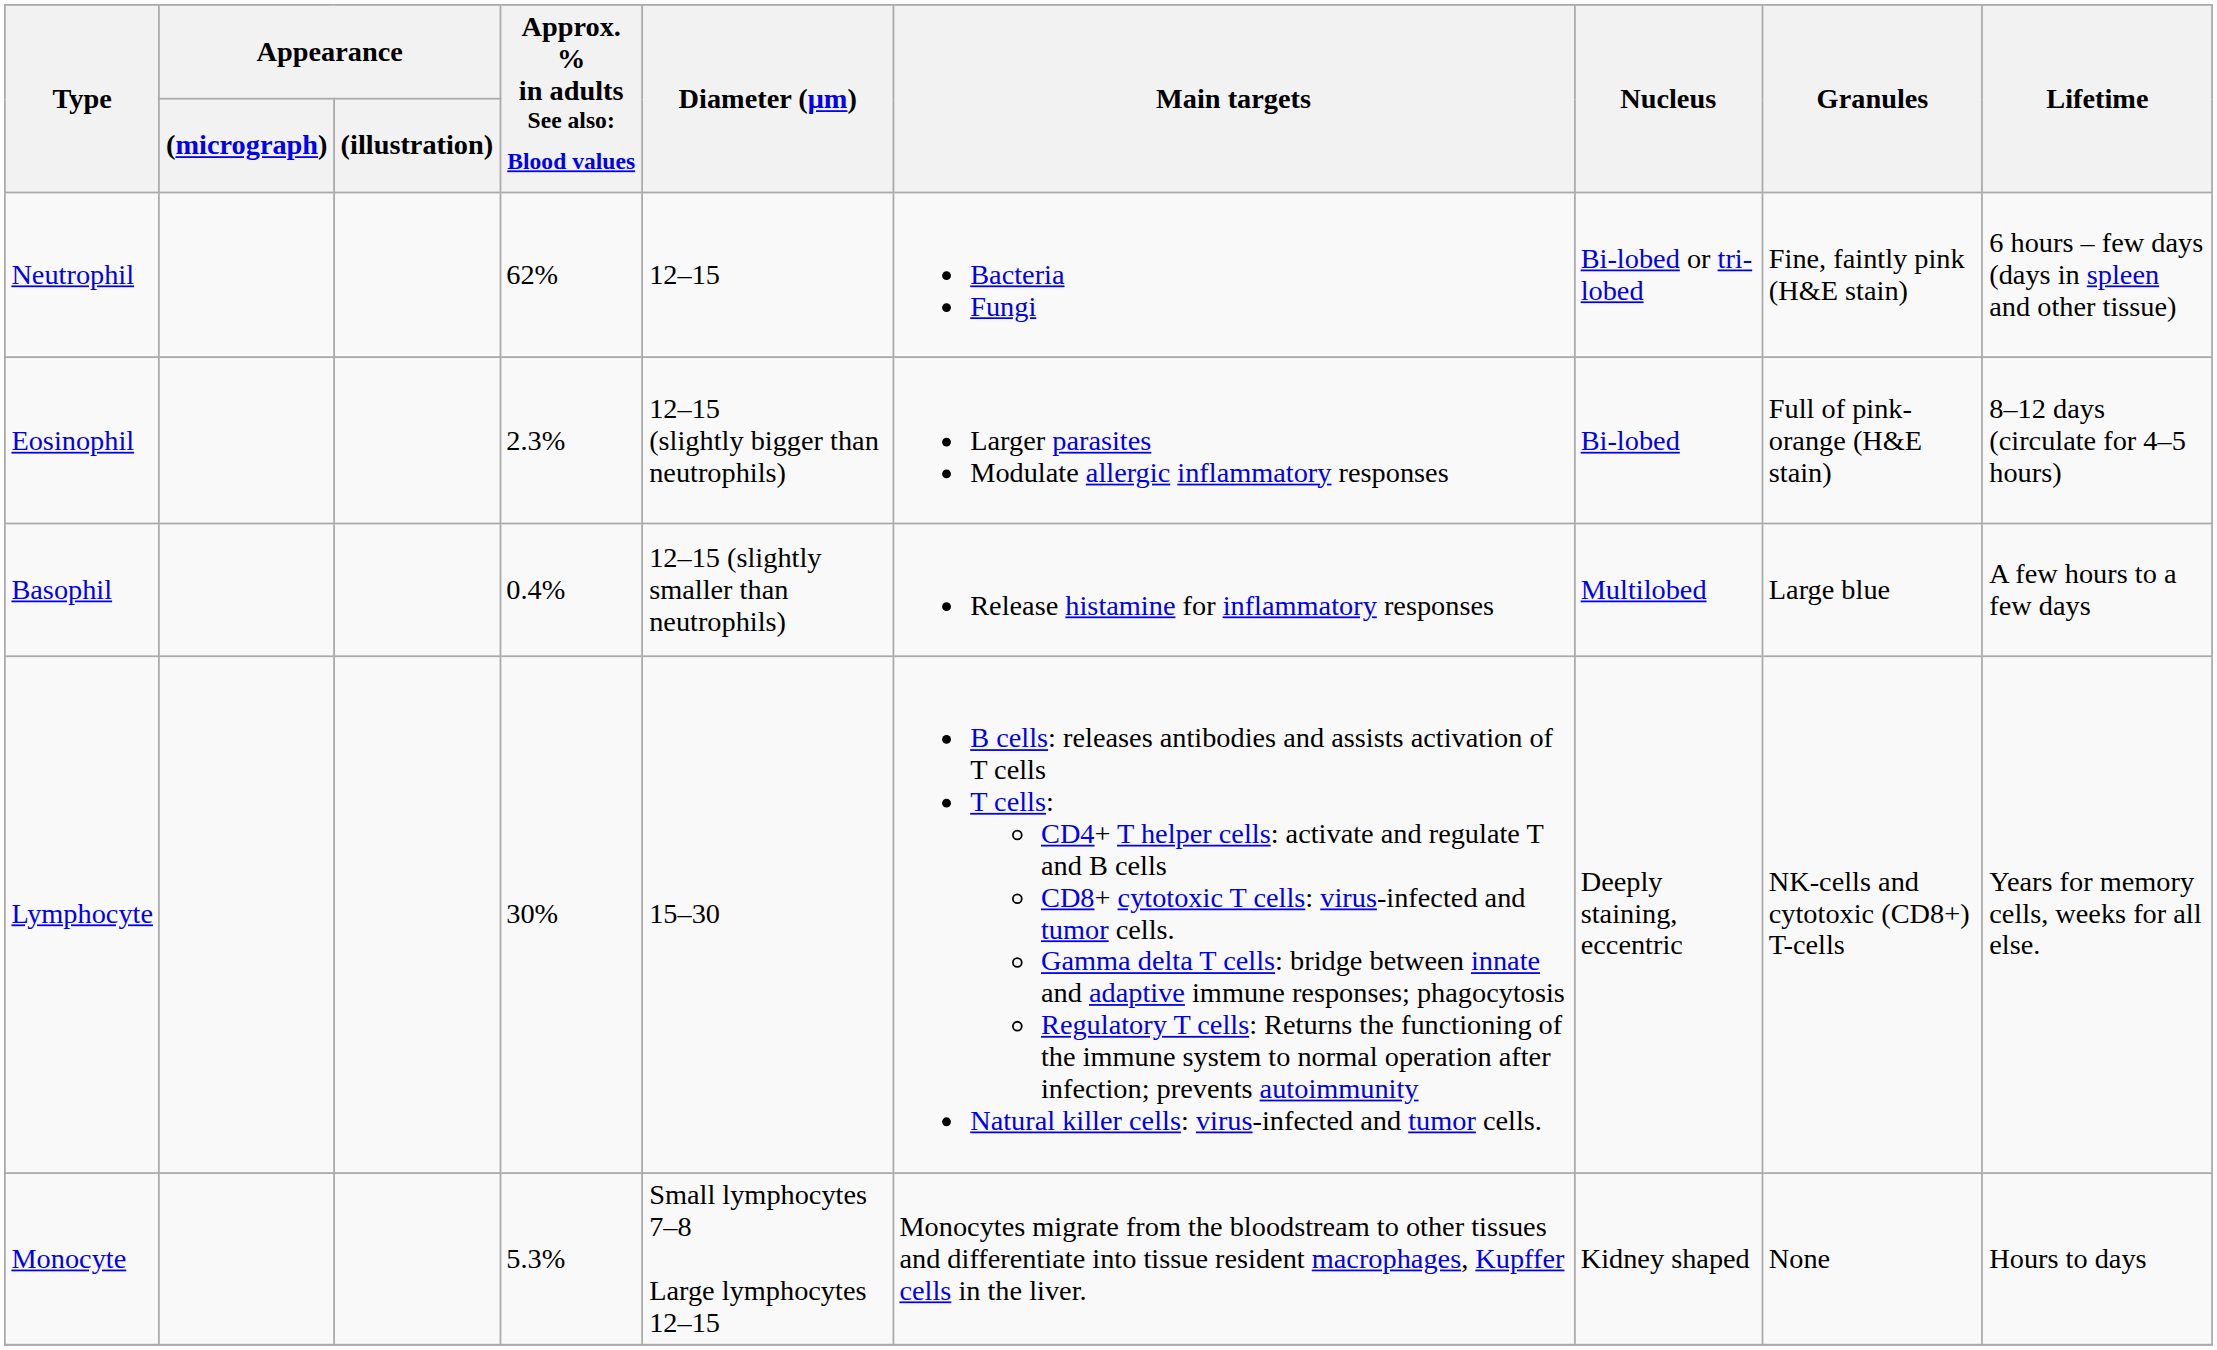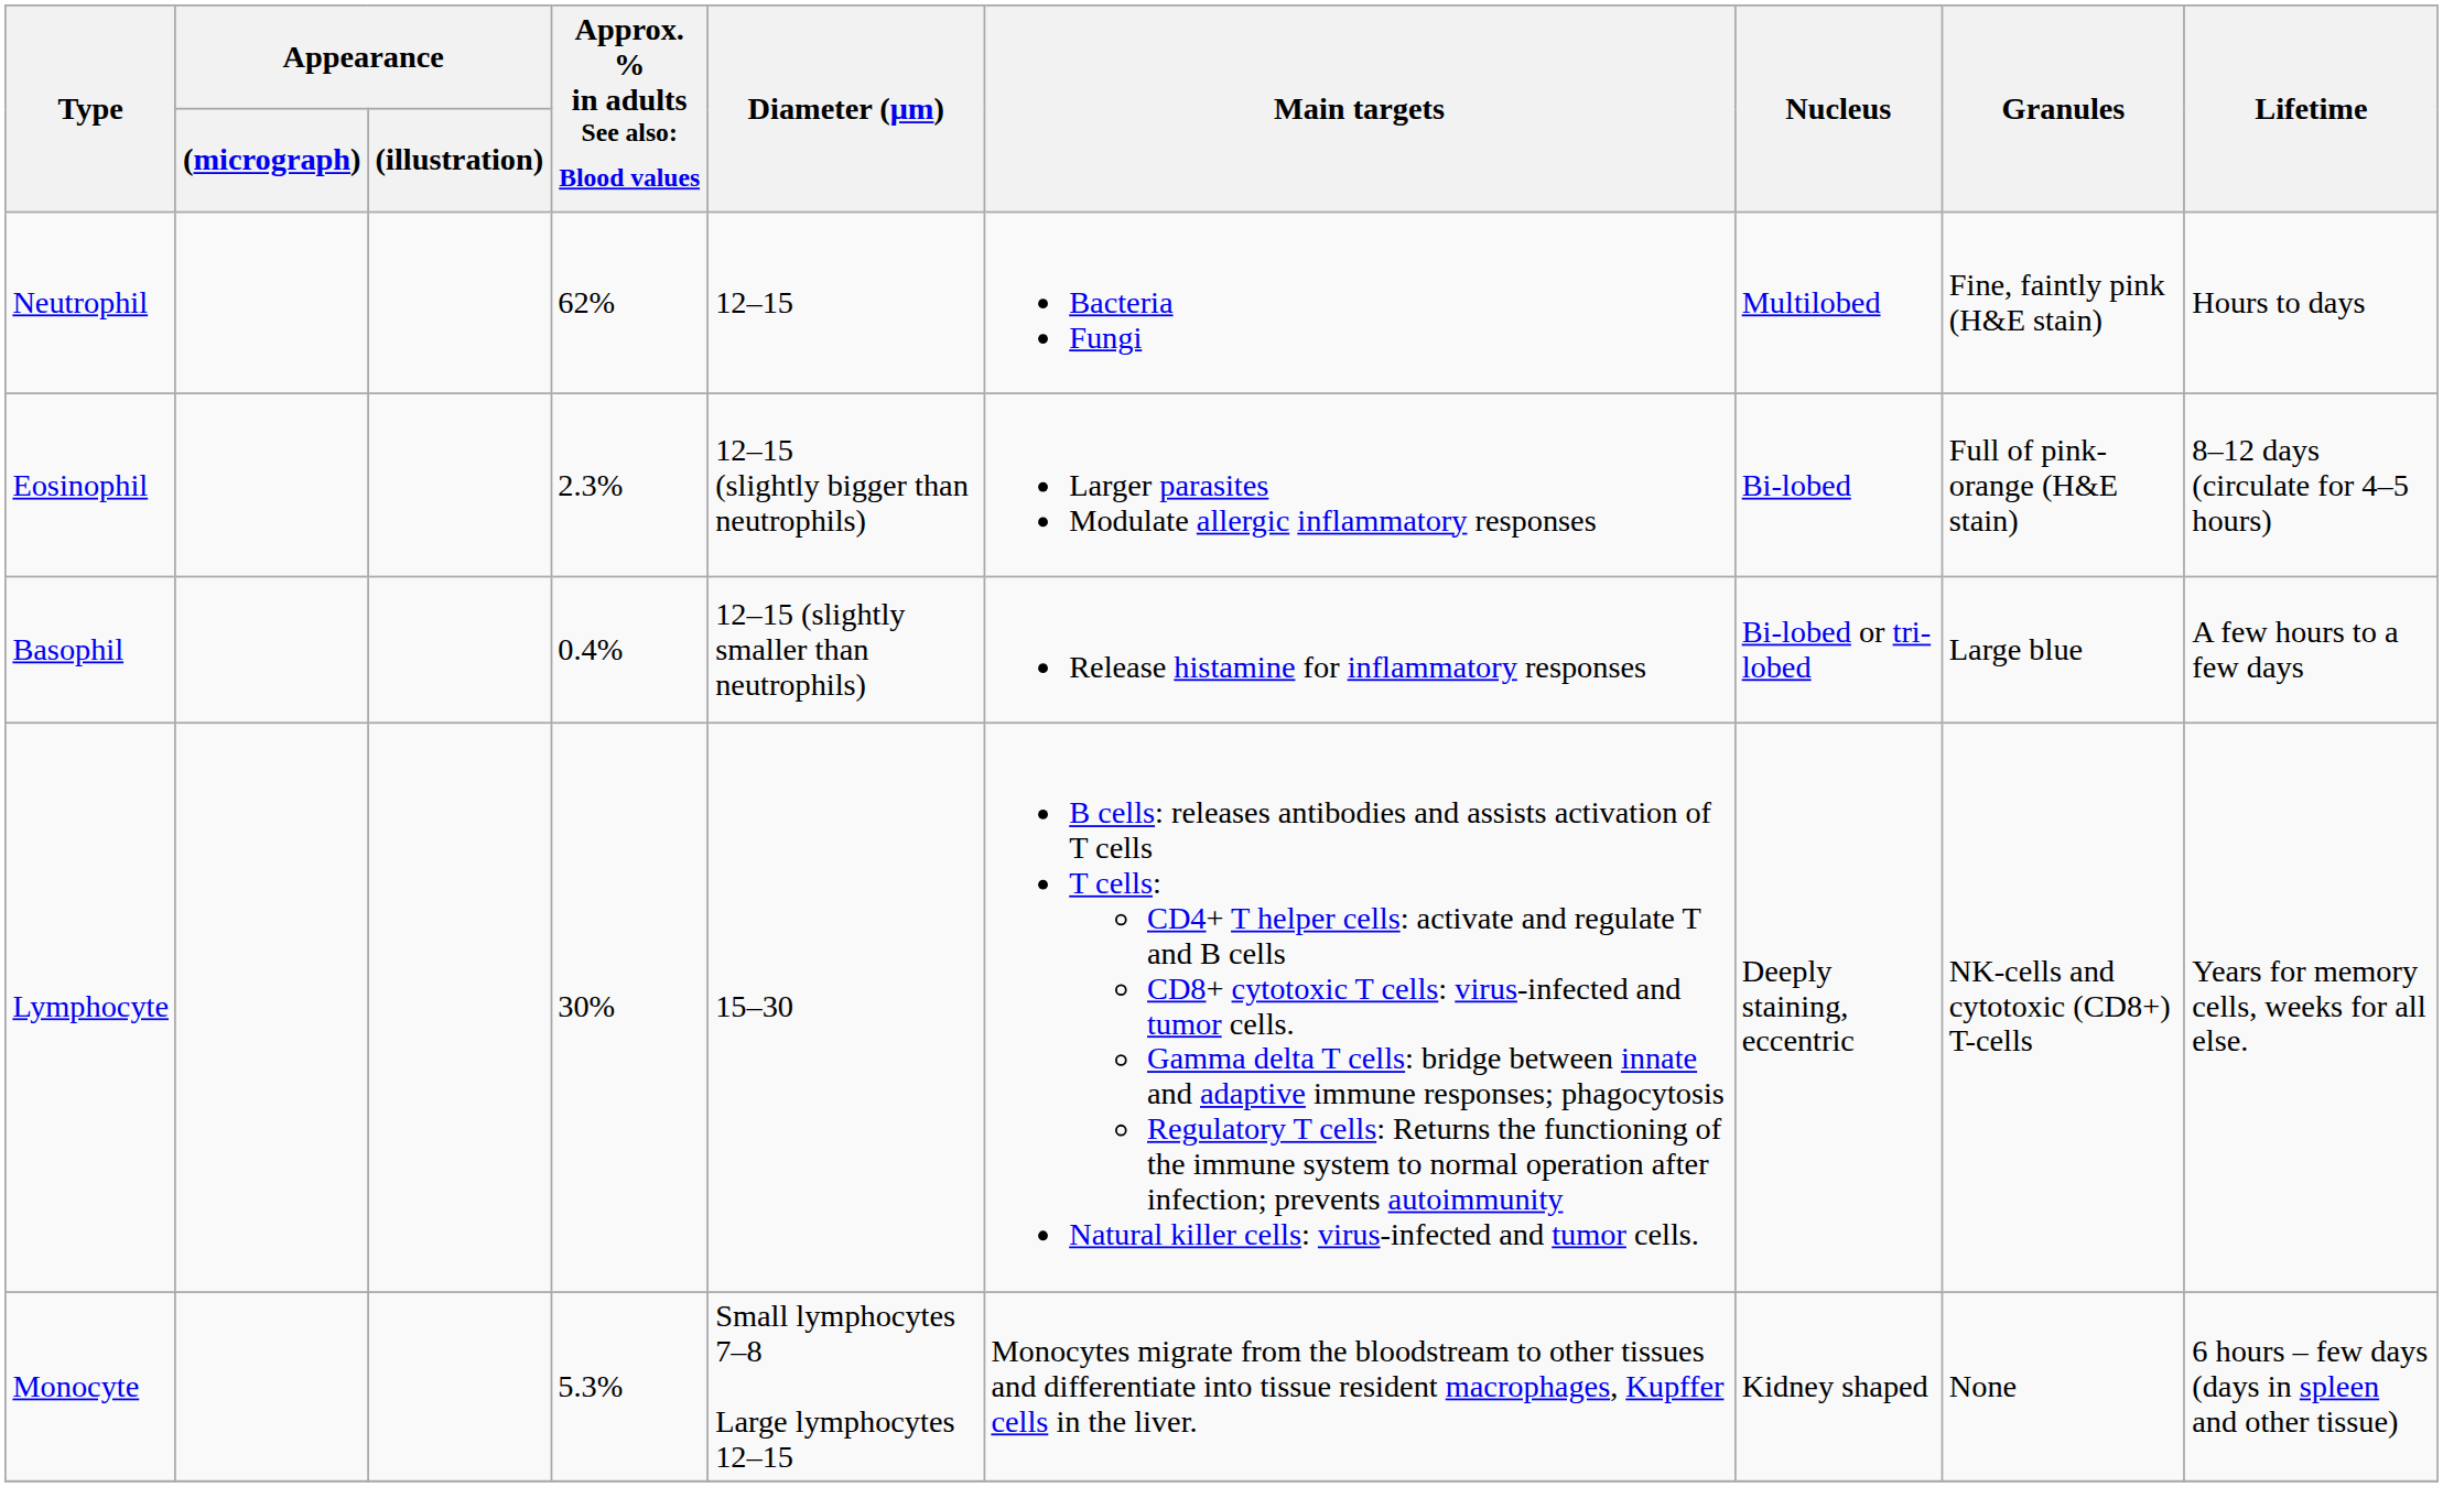Neutrophil | Nucleus: Bi-lobed or tri-lobed -> Multilobed
Neutrophil | Lifetime: 6 hours – few days (days in spleen and other tissue) -> Hours to days
Basophil | Nucleus: Multilobed -> Bi-lobed or tri-lobed
Monocyte | Lifetime: Hours to days -> 6 hours – few days (days in spleen and other tissue)
